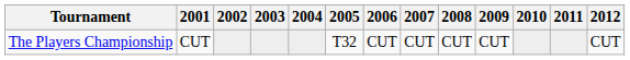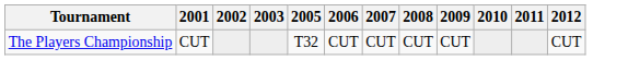- column: 2004
